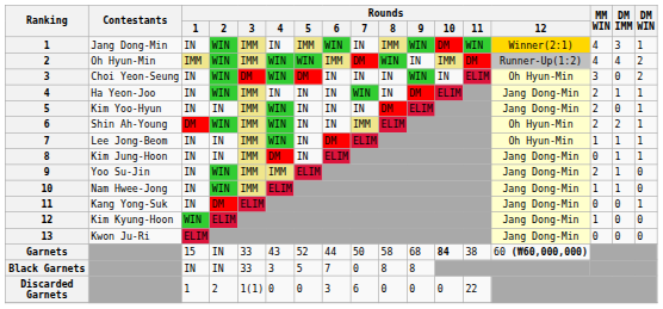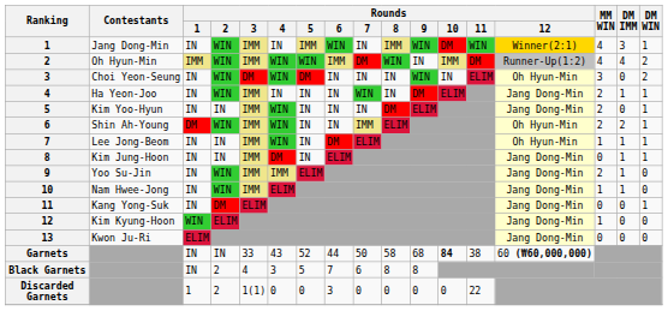Garnets | Rounds / 1: 15 -> IN
Black Garnets | Rounds / 2: IN -> 2
Black Garnets | Rounds / 3: 33 -> 4
Black Garnets | Rounds / 7: 0 -> 6
Discarded Garnets | Rounds / 7: 6 -> 0
